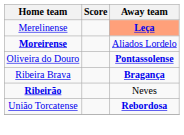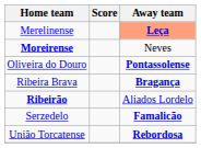Moreirense | Away team: Aliados Lordelo -> Neves
Ribeirão | Away team: Neves -> Aliados Lordelo
+ row: Serzedelo | Famalicão
